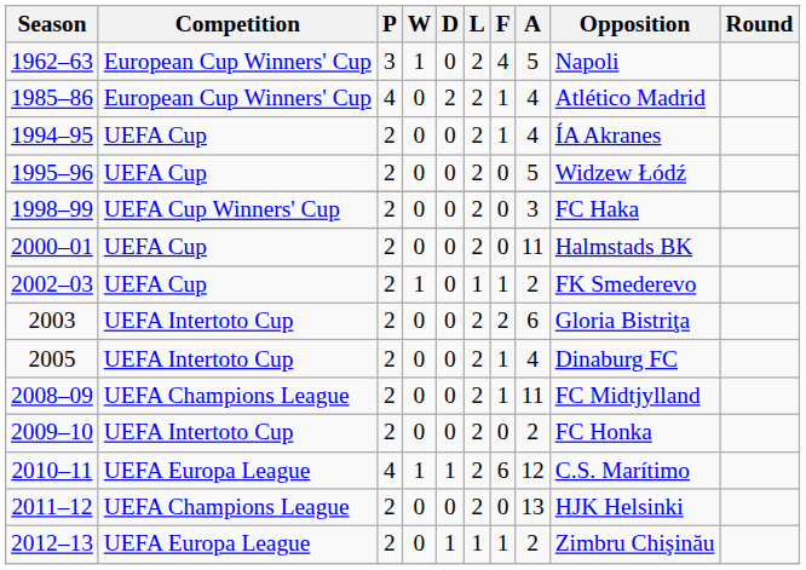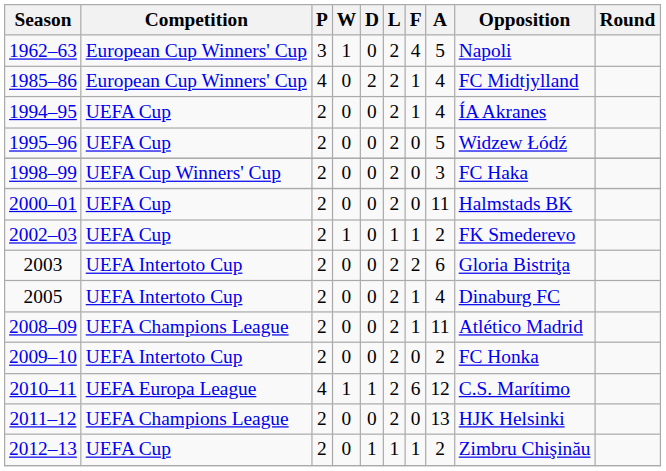1985–86 | Opposition: Atlético Madrid -> FC Midtjylland
2008–09 | Opposition: FC Midtjylland -> Atlético Madrid
2012–13 | Competition: UEFA Europa League -> UEFA Cup
